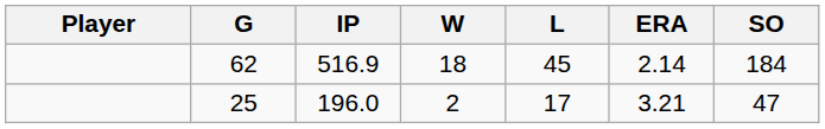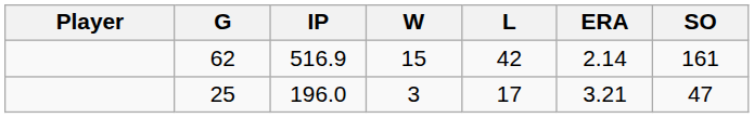62 | W: 18 -> 15
62 | L: 45 -> 42
62 | SO: 184 -> 161
25 | W: 2 -> 3
